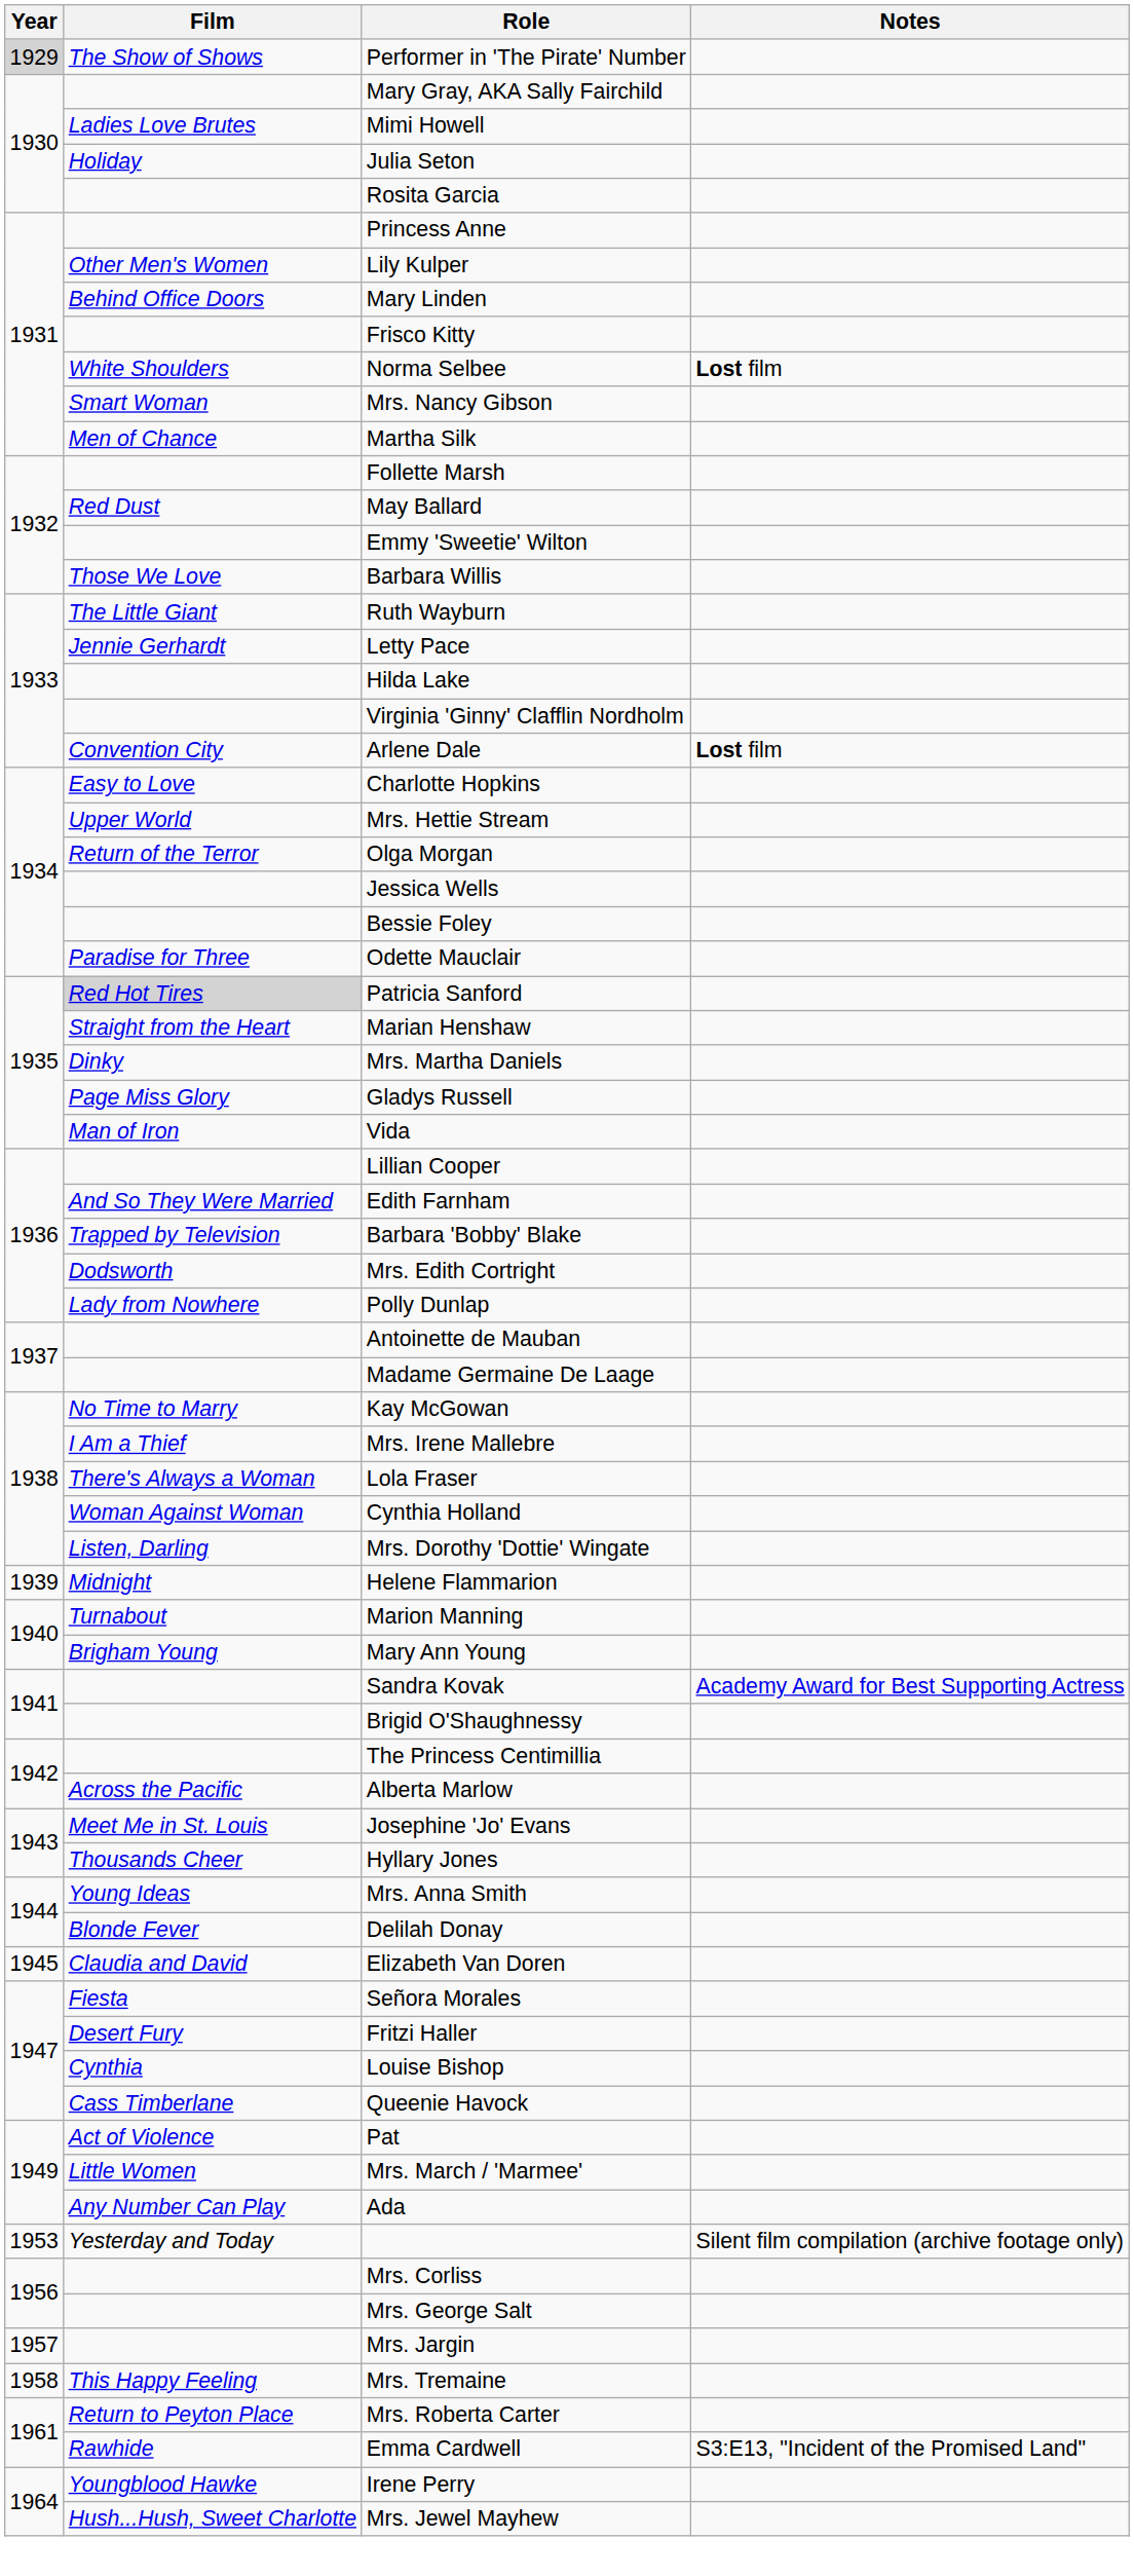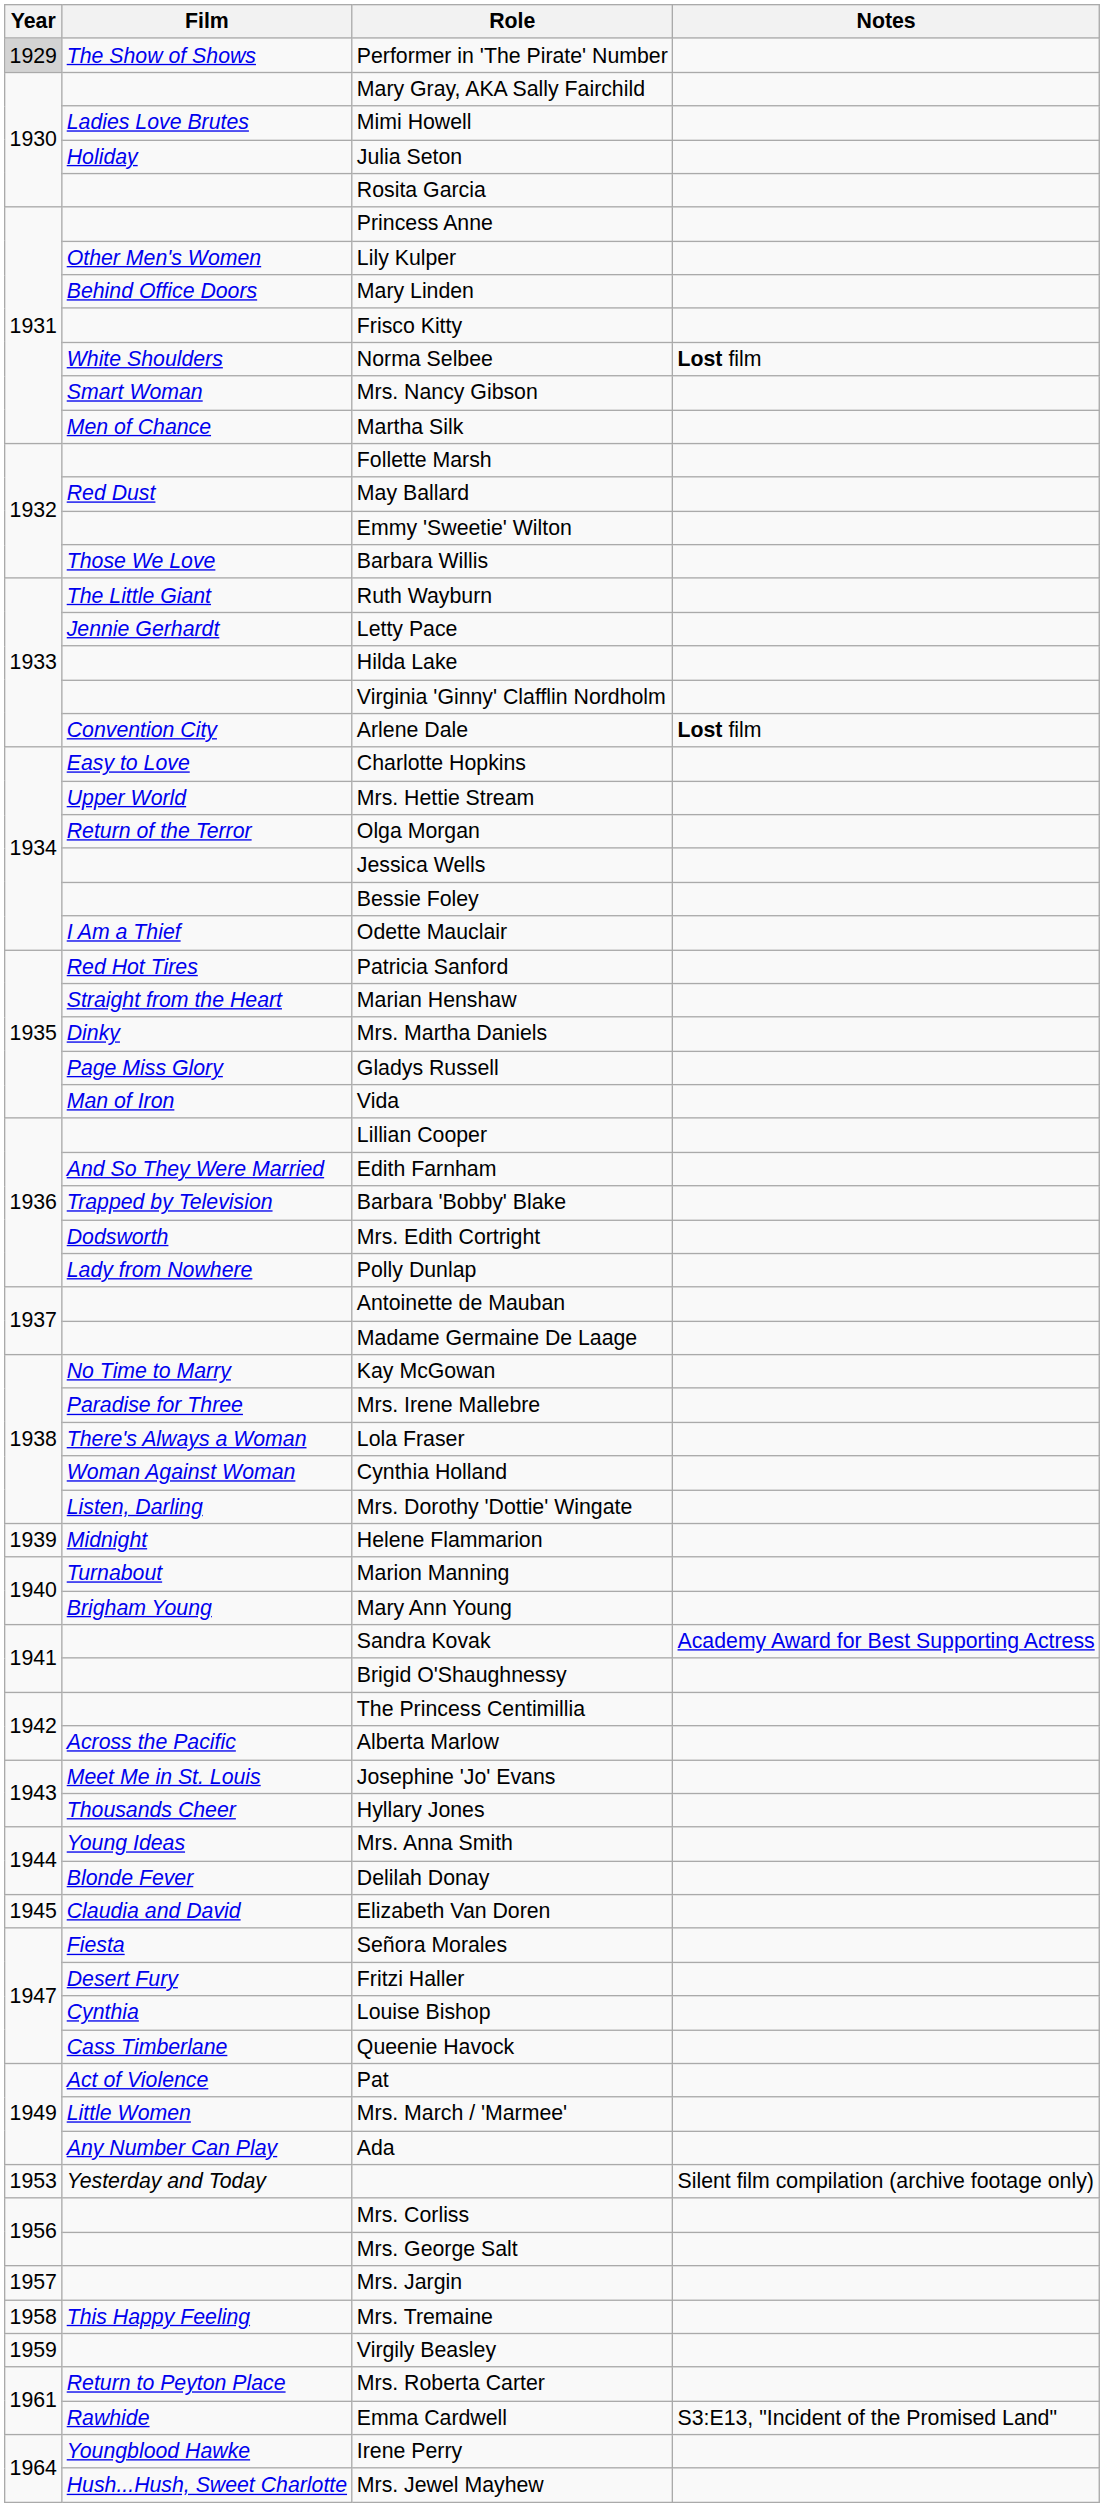Odette Mauclair | Film: Paradise for Three -> I Am a Thief
Patricia Sanford | Film: lightgrey background -> no background
Mrs. Irene Mallebre | Film: I Am a Thief -> Paradise for Three
+ row: 1959 | Virgily Beasley
